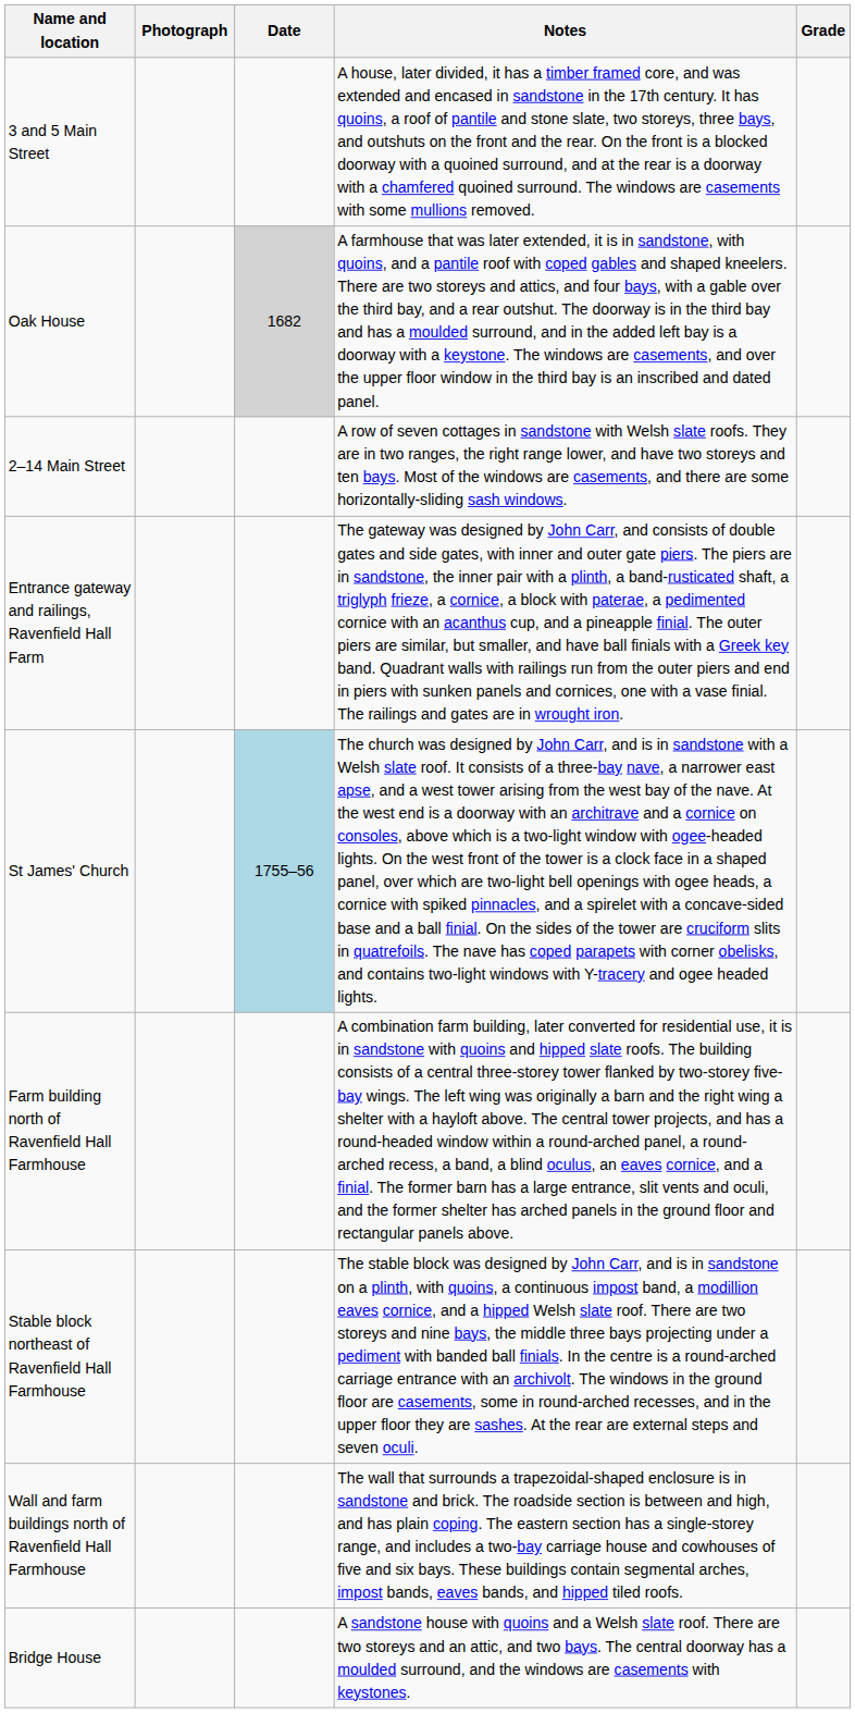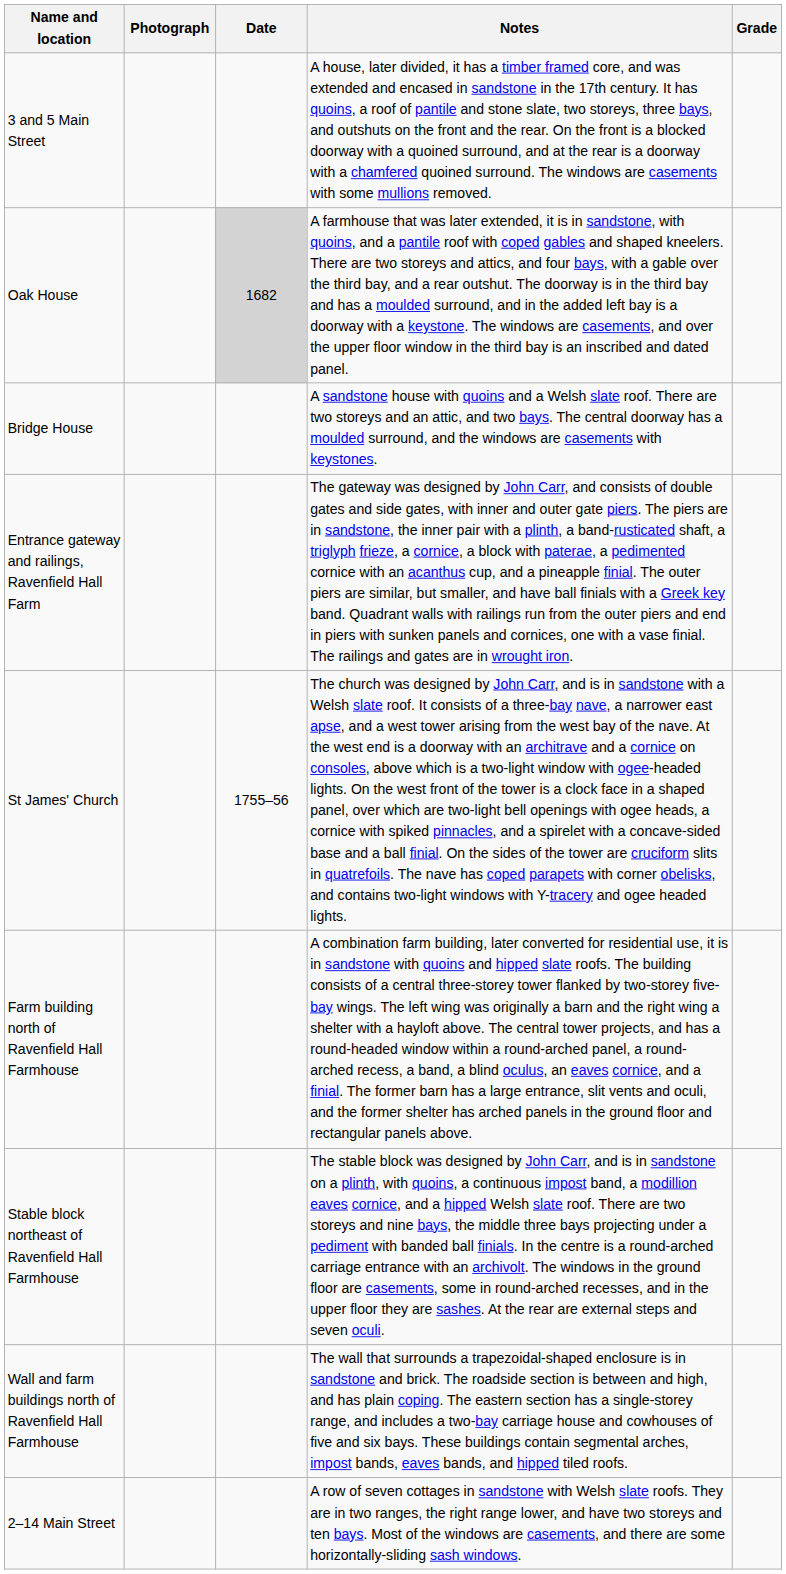rows swapped: Bridge House <-> 2–14 Main Street
St James' Church | Date: lightblue background -> no background
